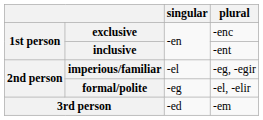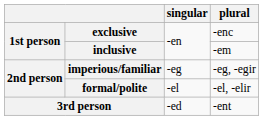inclusive | plural: -ent -> -em
imperious/familiar | singular: -el -> -eg
formal/polite | singular: -eg -> -el
3rd person | plural: -em -> -ent
